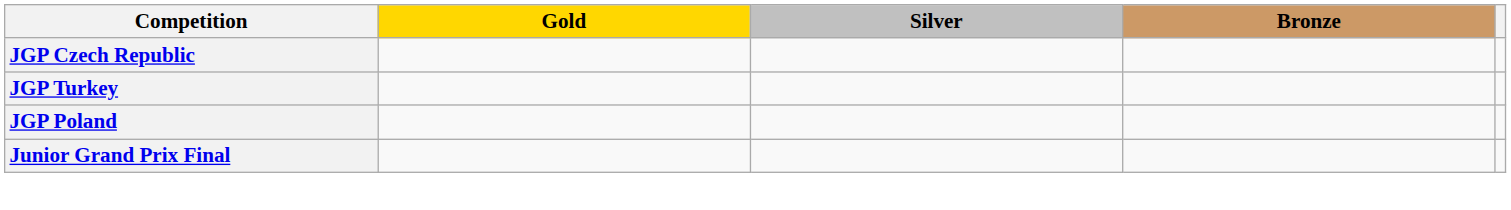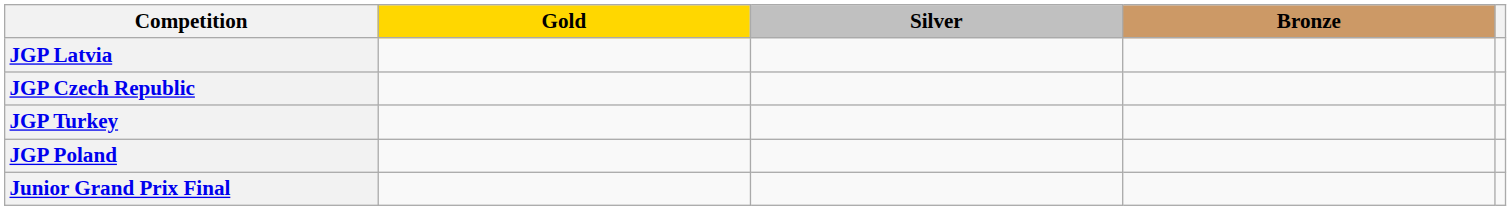+ row: JGP Latvia
